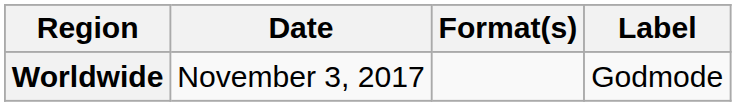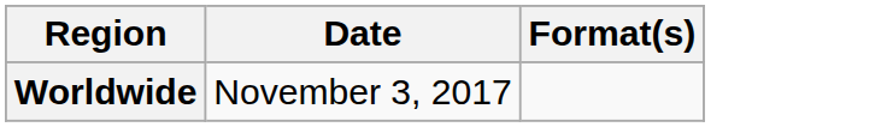- column: Label | Godmode
